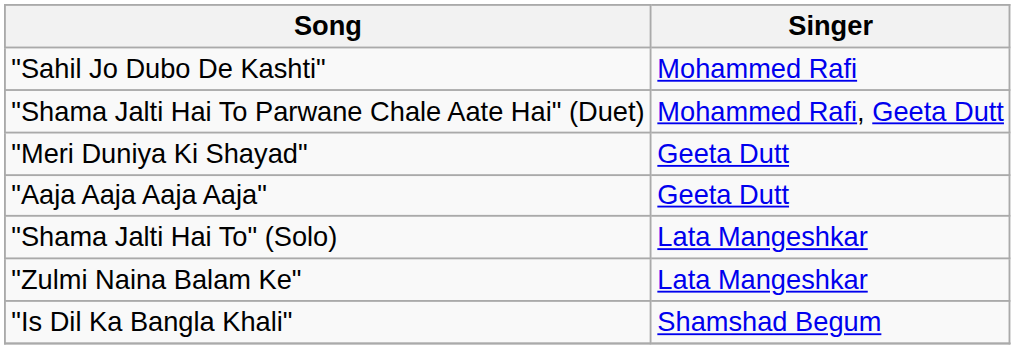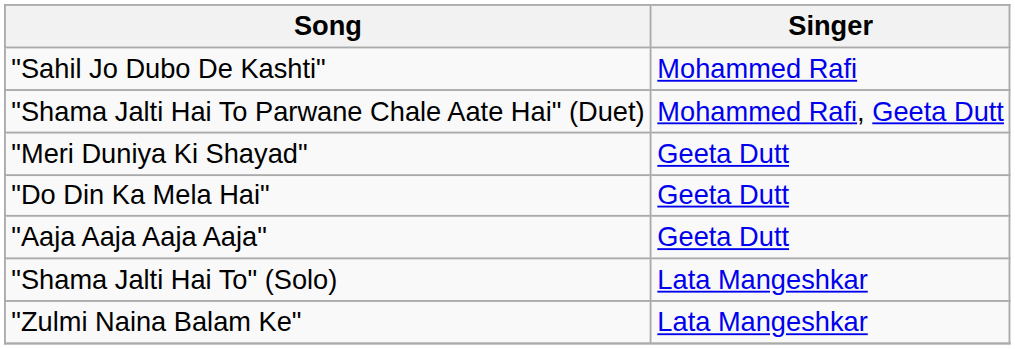+ row: "Do Din Ka Mela Hai" | Geeta Dutt
- row: "Is Dil Ka Bangla Khali" | Shamshad Begum
